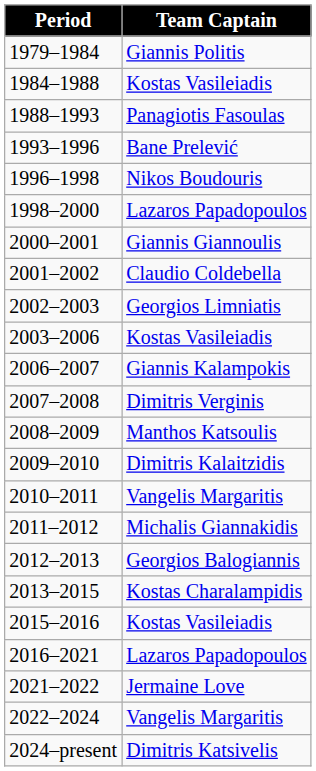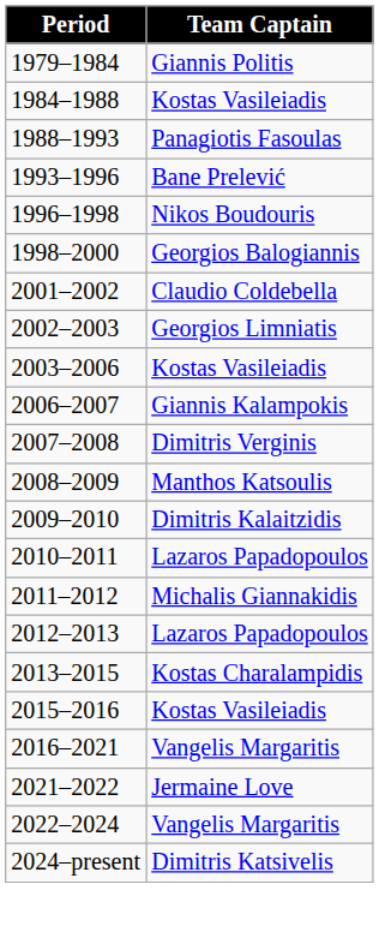1998–2000 | Team Captain: Lazaros Papadopoulos -> Georgios Balogiannis
- row: 2000–2001 | Giannis Giannoulis
2010–2011 | Team Captain: Vangelis Margaritis -> Lazaros Papadopoulos
2012–2013 | Team Captain: Georgios Balogiannis -> Lazaros Papadopoulos
2016–2021 | Team Captain: Lazaros Papadopoulos -> Vangelis Margaritis
